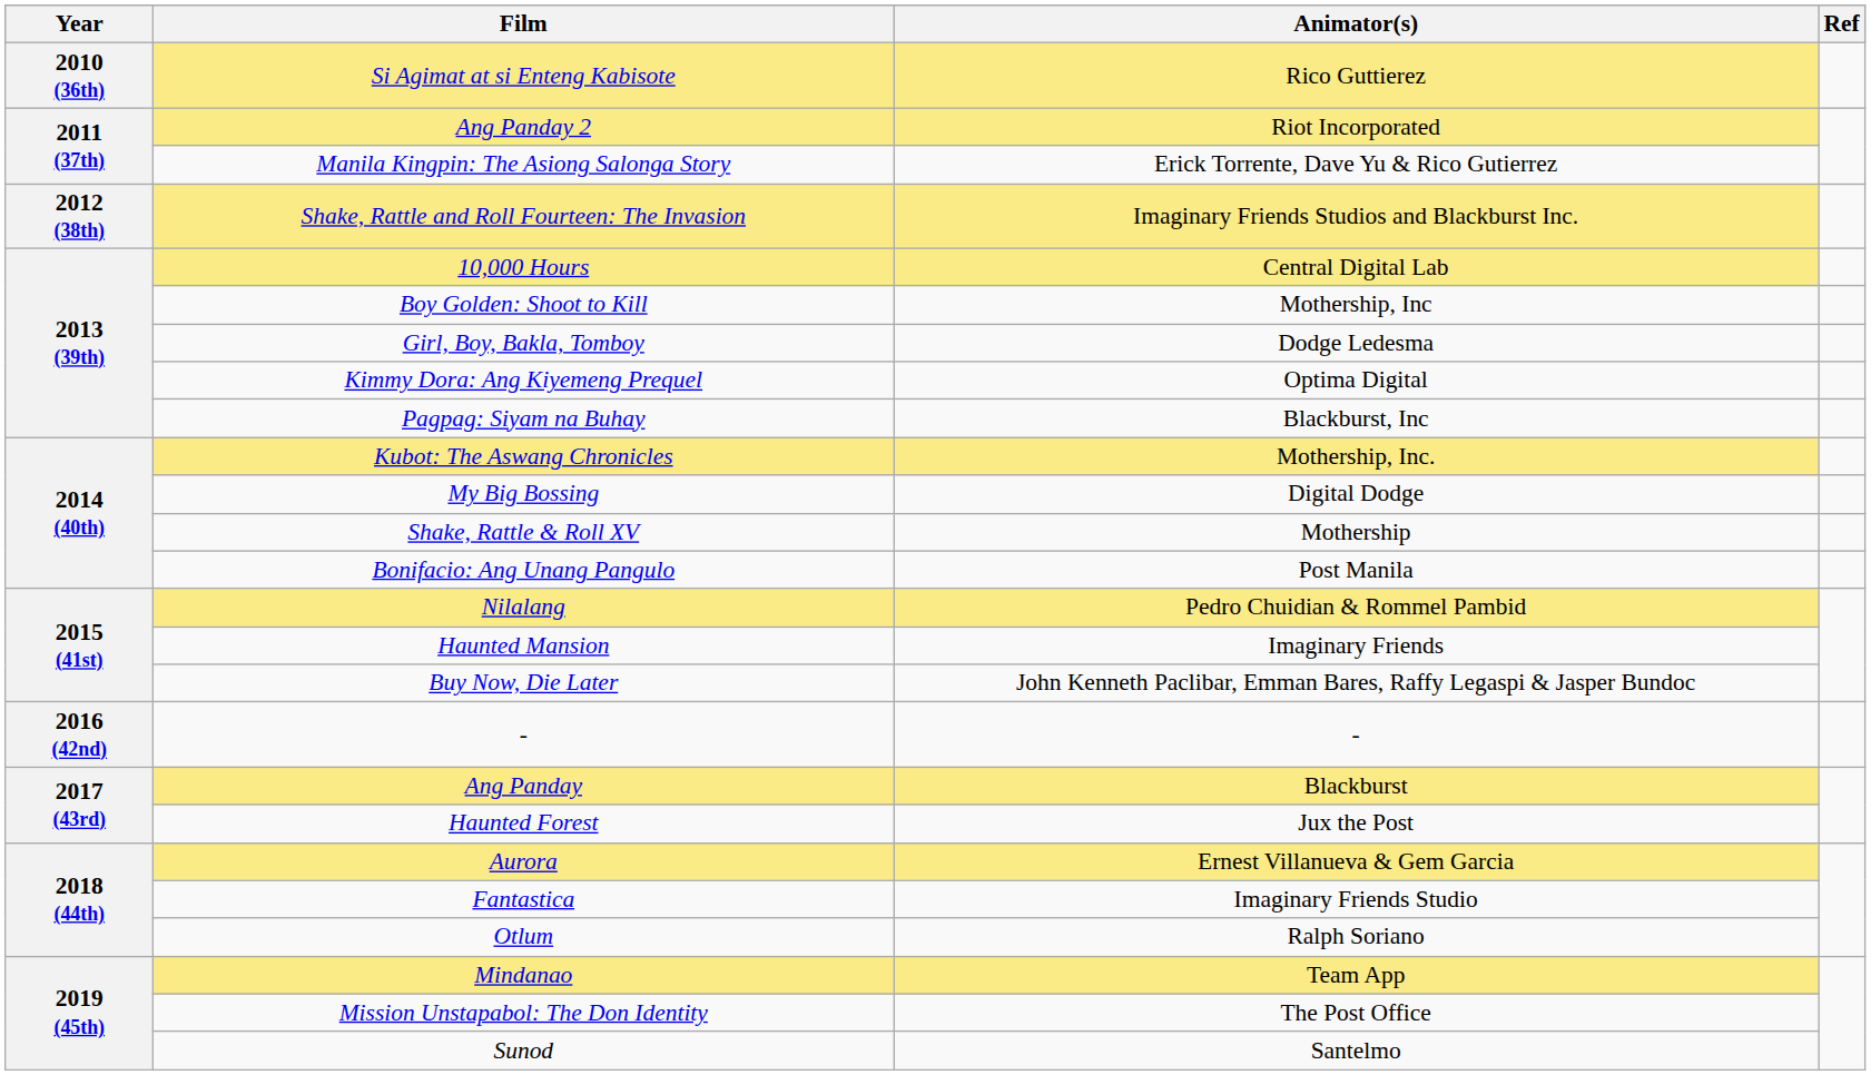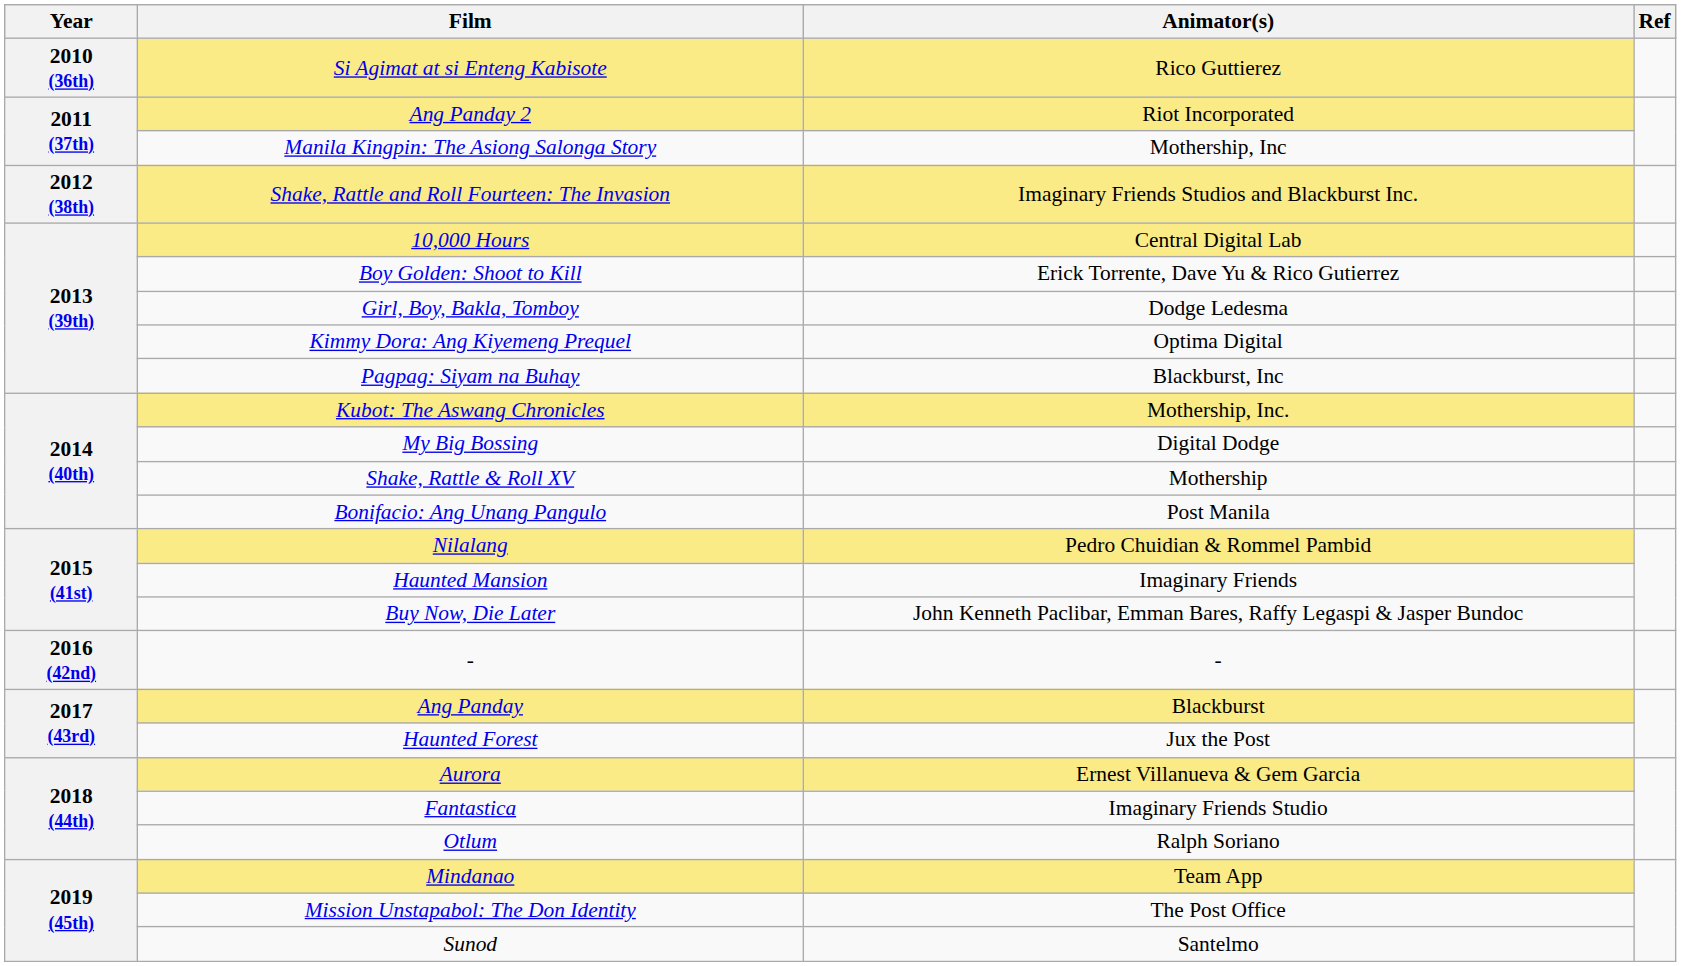Manila Kingpin: The Asiong Salonga Story | Animator(s): Erick Torrente, Dave Yu & Rico Gutierrez -> Mothership, Inc
Boy Golden: Shoot to Kill | Animator(s): Mothership, Inc -> Erick Torrente, Dave Yu & Rico Gutierrez
